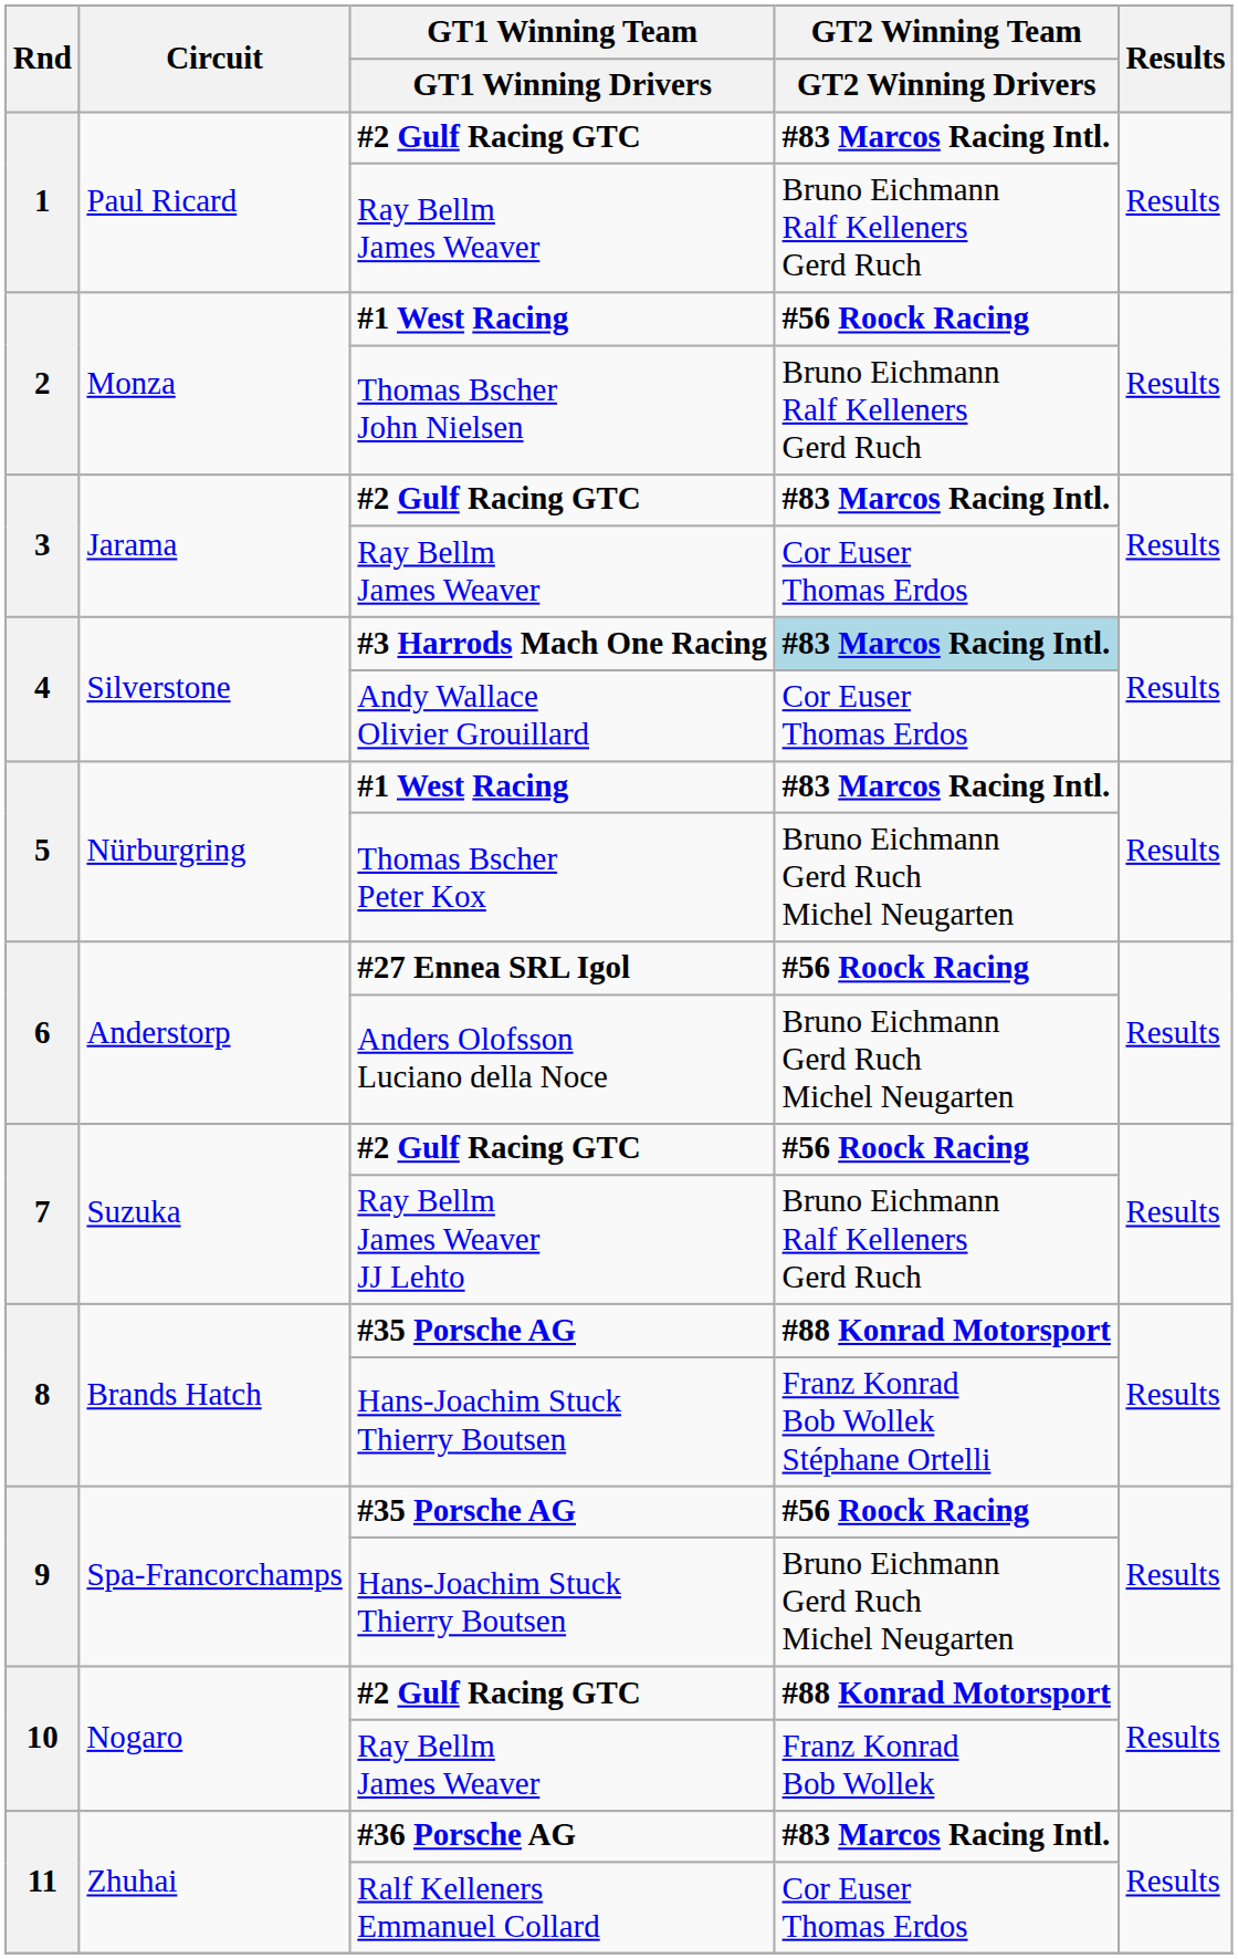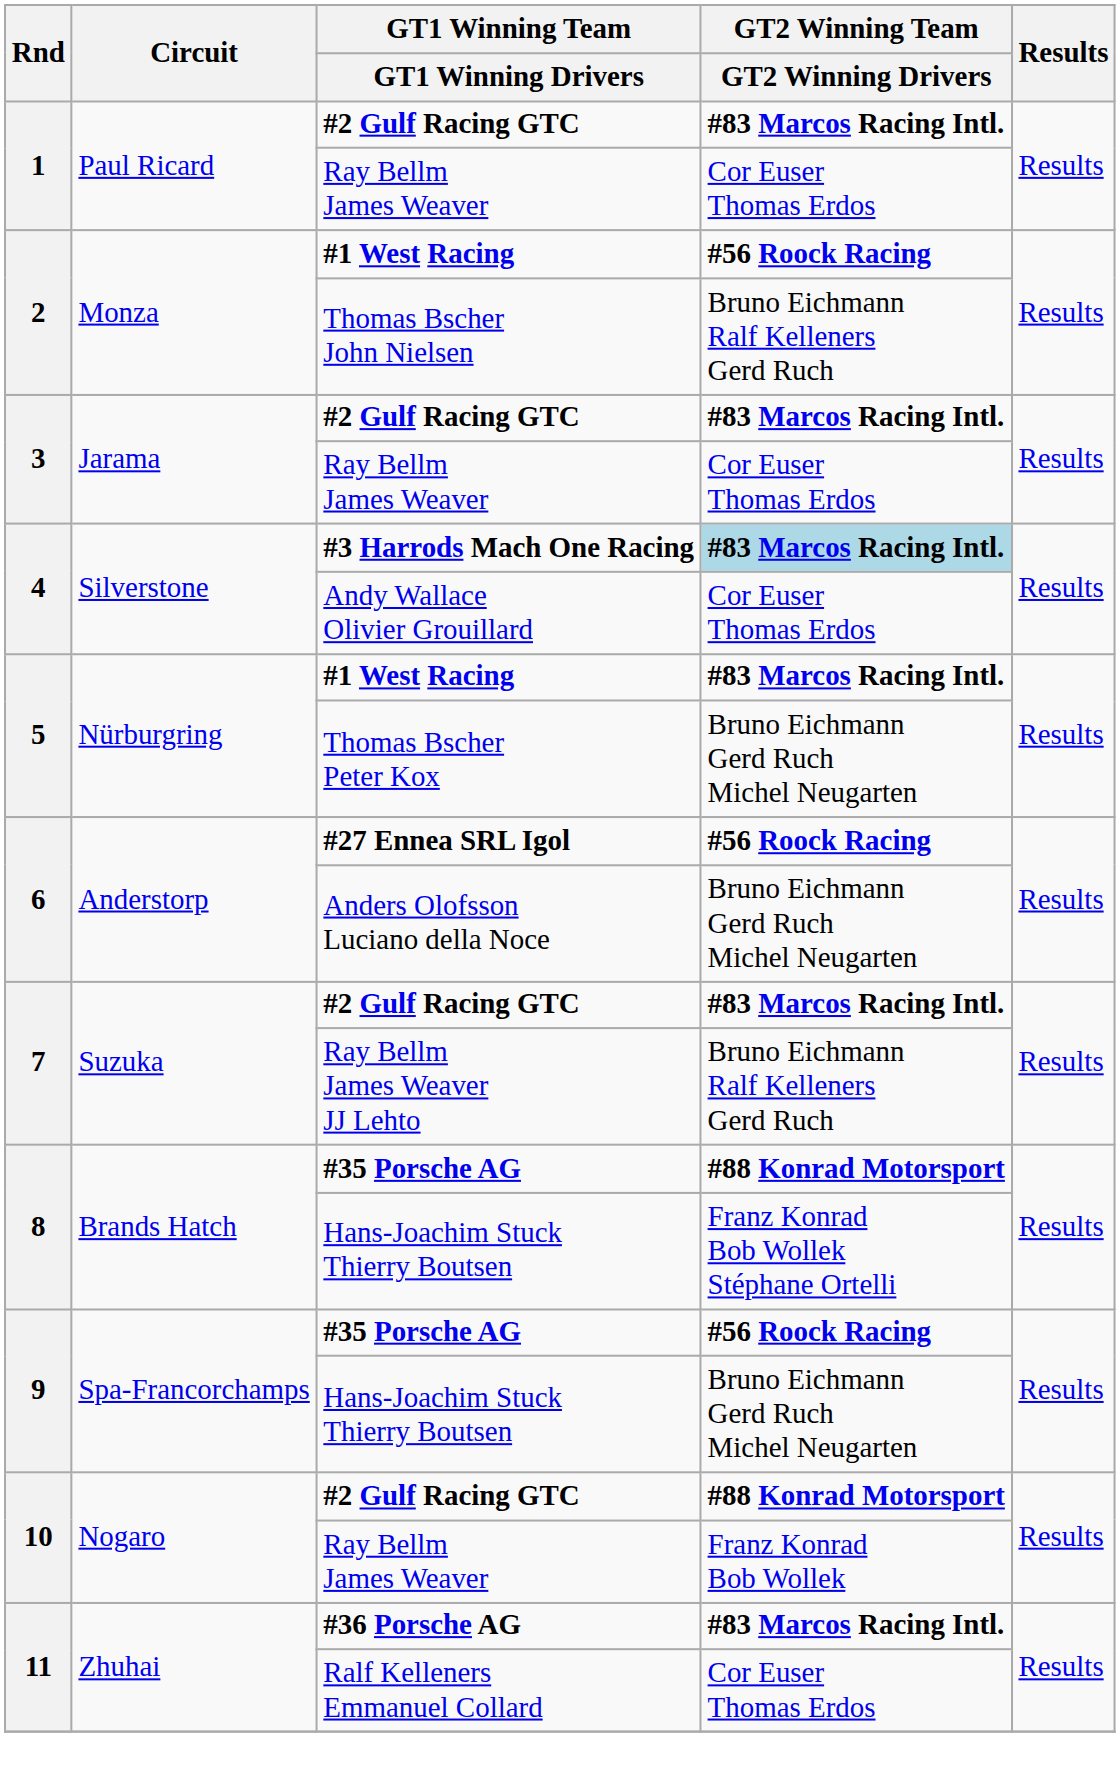1 / Ray Bellm James Weaver | GT2 Winning Team / GT2 Winning Drivers: Bruno Eichmann Ralf Kelleners Gerd Ruch -> Cor Euser Thomas Erdos
7 / #2 Gulf Racing GTC | GT2 Winning Team / GT2 Winning Drivers: #56 Roock Racing -> #83 Marcos Racing Intl.
